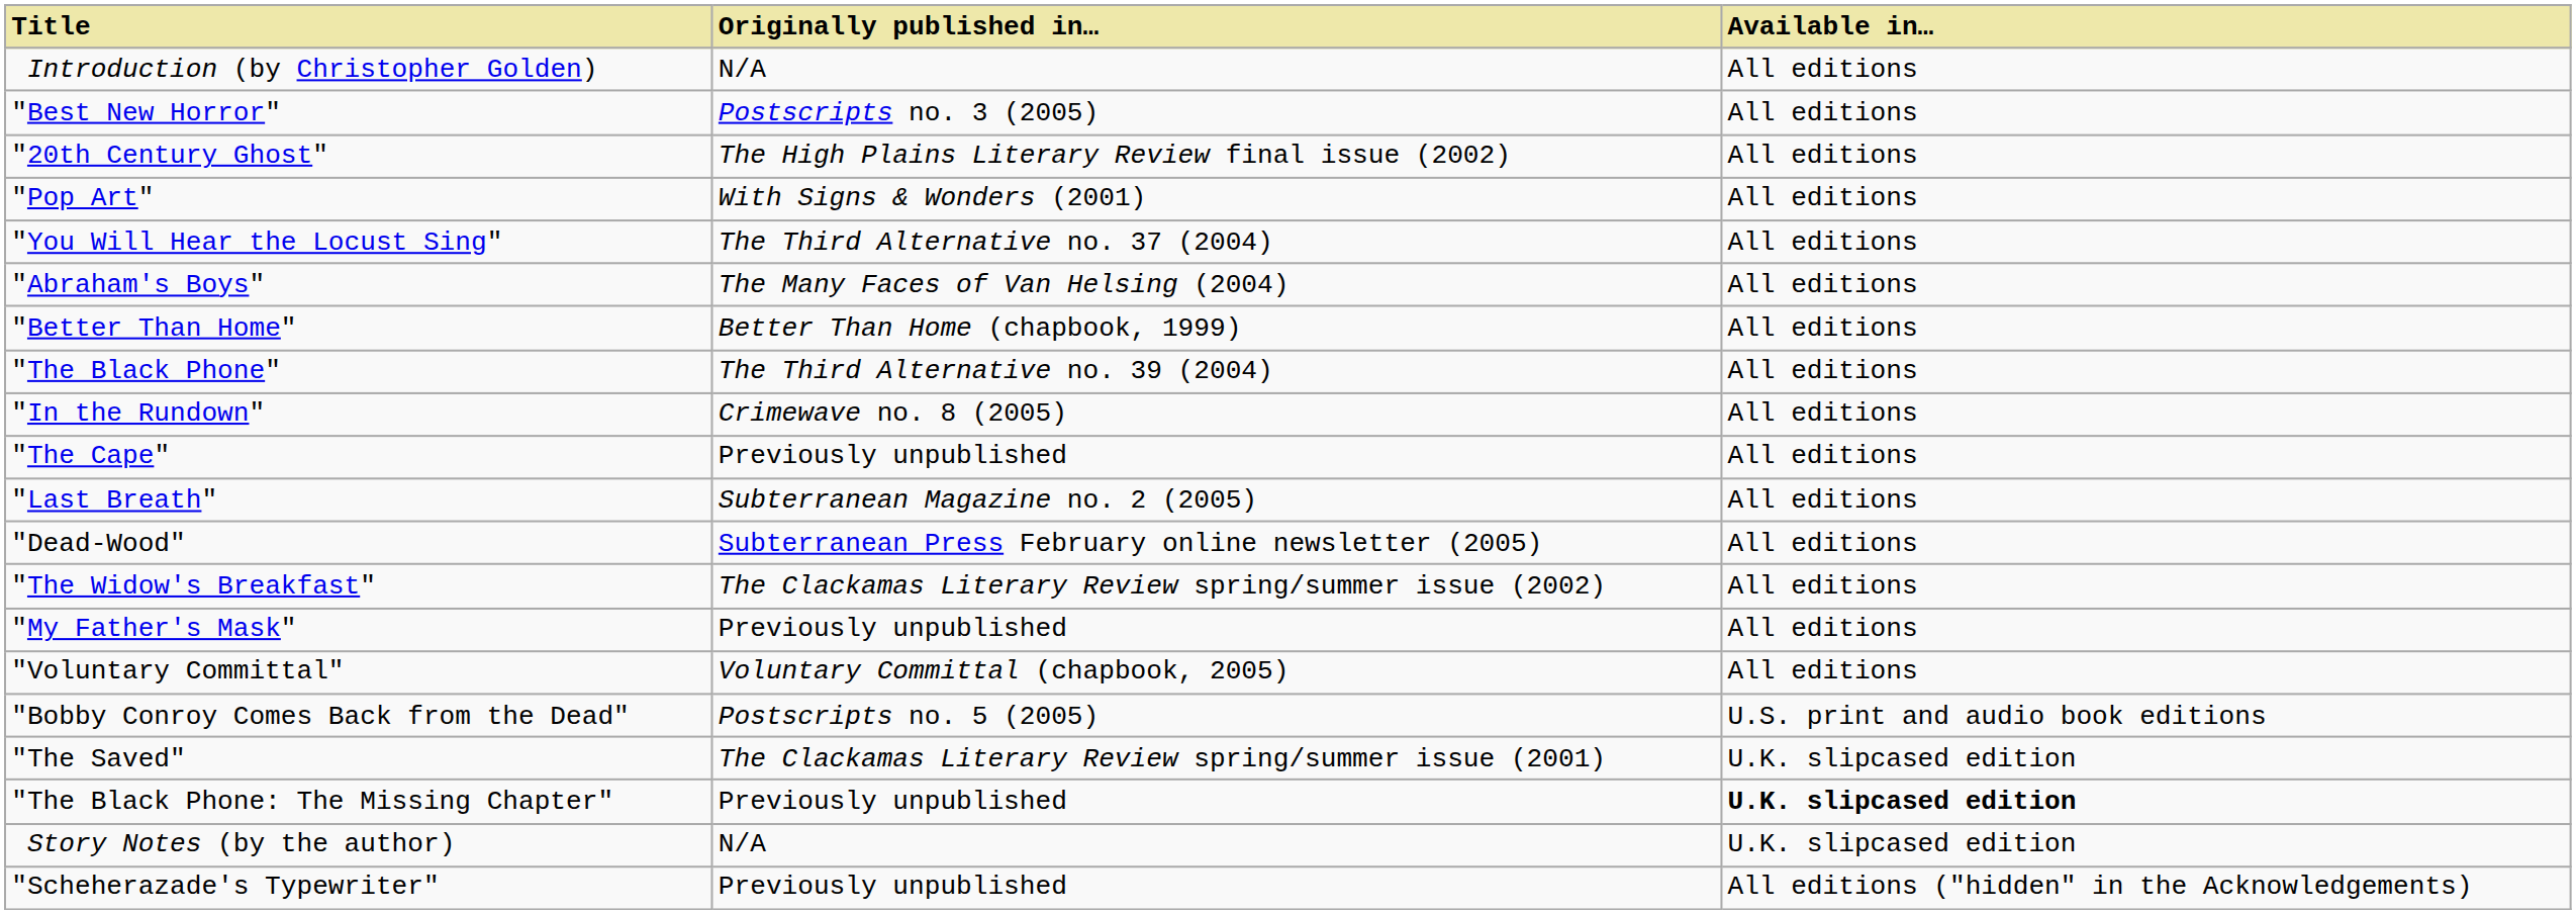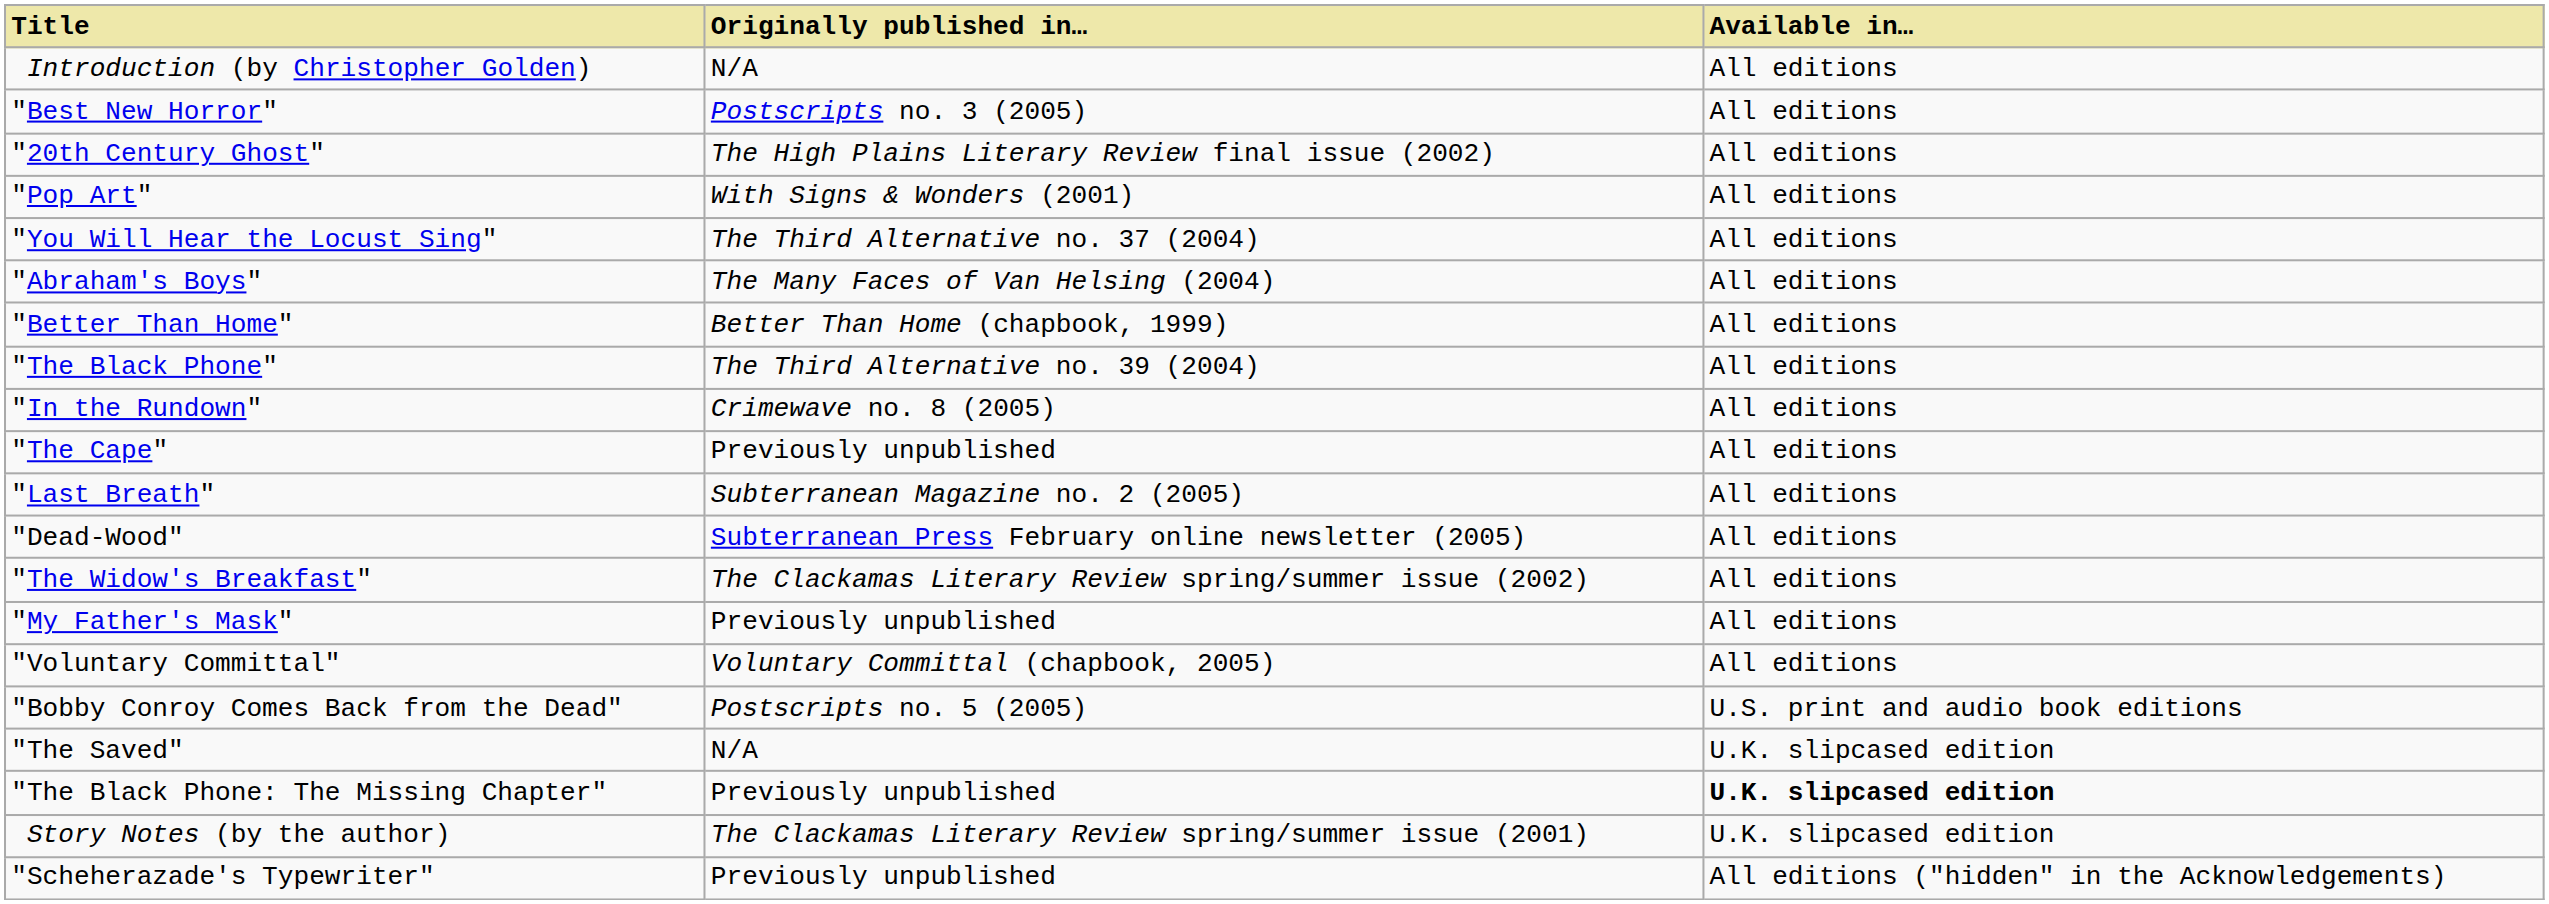"The Saved" | Originally published in…: The Clackamas Literary Review spring/summer issue (2001) -> N/A
Story Notes (by the author) | Originally published in…: N/A -> The Clackamas Literary Review spring/summer issue (2001)
